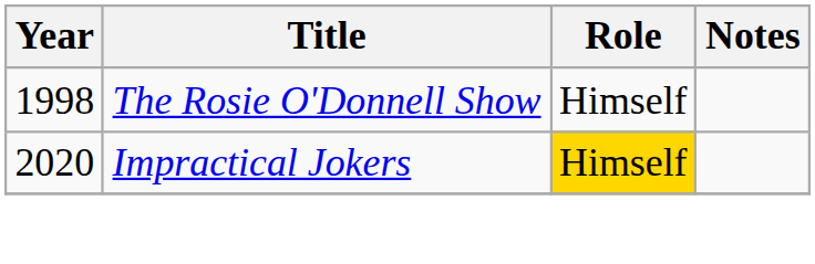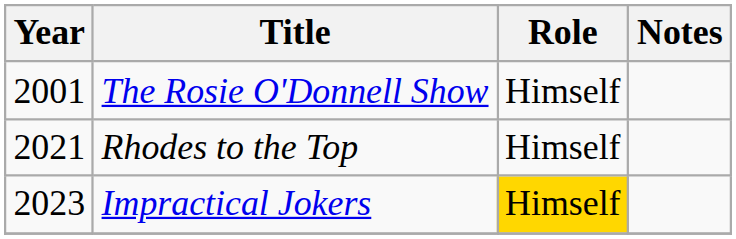The Rosie O'Donnell Show | Year: 1998 -> 2001
+ row: 2021 | Rhodes to the Top | Himself
Impractical Jokers | Year: 2020 -> 2023
